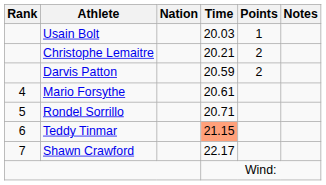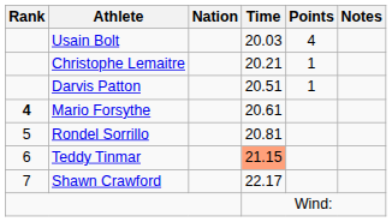Usain Bolt | Points: 1 -> 4
Christophe Lemaitre | Points: 2 -> 1
Darvis Patton | Time: 20.59 -> 20.51
Darvis Patton | Points: 2 -> 1
Mario Forsythe | Rank: normal -> bold
Rondel Sorrillo | Time: 20.71 -> 20.81
